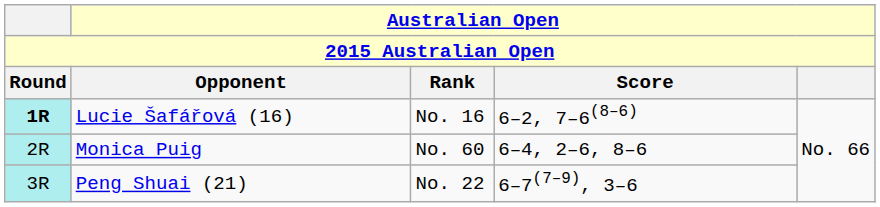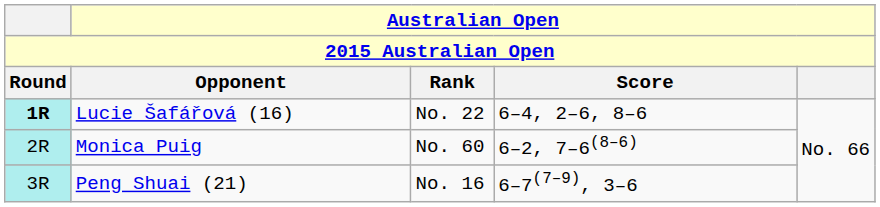Lucie Šafářová (16) | Australian Open / Rank: No. 16 -> No. 22
Lucie Šafářová (16) | Australian Open / Score: 6–2, 7–6(8–6) -> 6–4, 2–6, 8–6
Monica Puig | Australian Open / Score: 6–4, 2–6, 8–6 -> 6–2, 7–6(8–6)
Peng Shuai (21) | Australian Open / Rank: No. 22 -> No. 16
